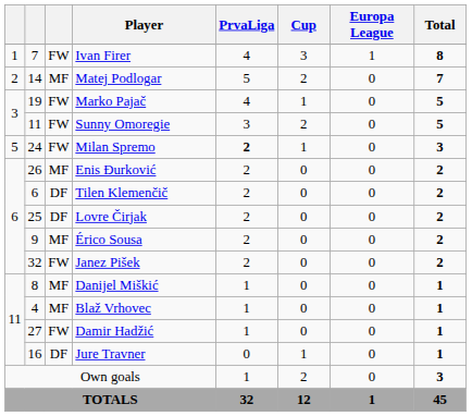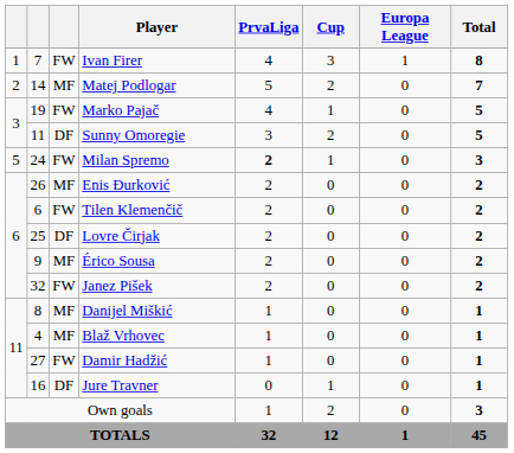Sunny Omoregie | column 3: FW -> DF
Tilen Klemenčič | column 3: DF -> FW
